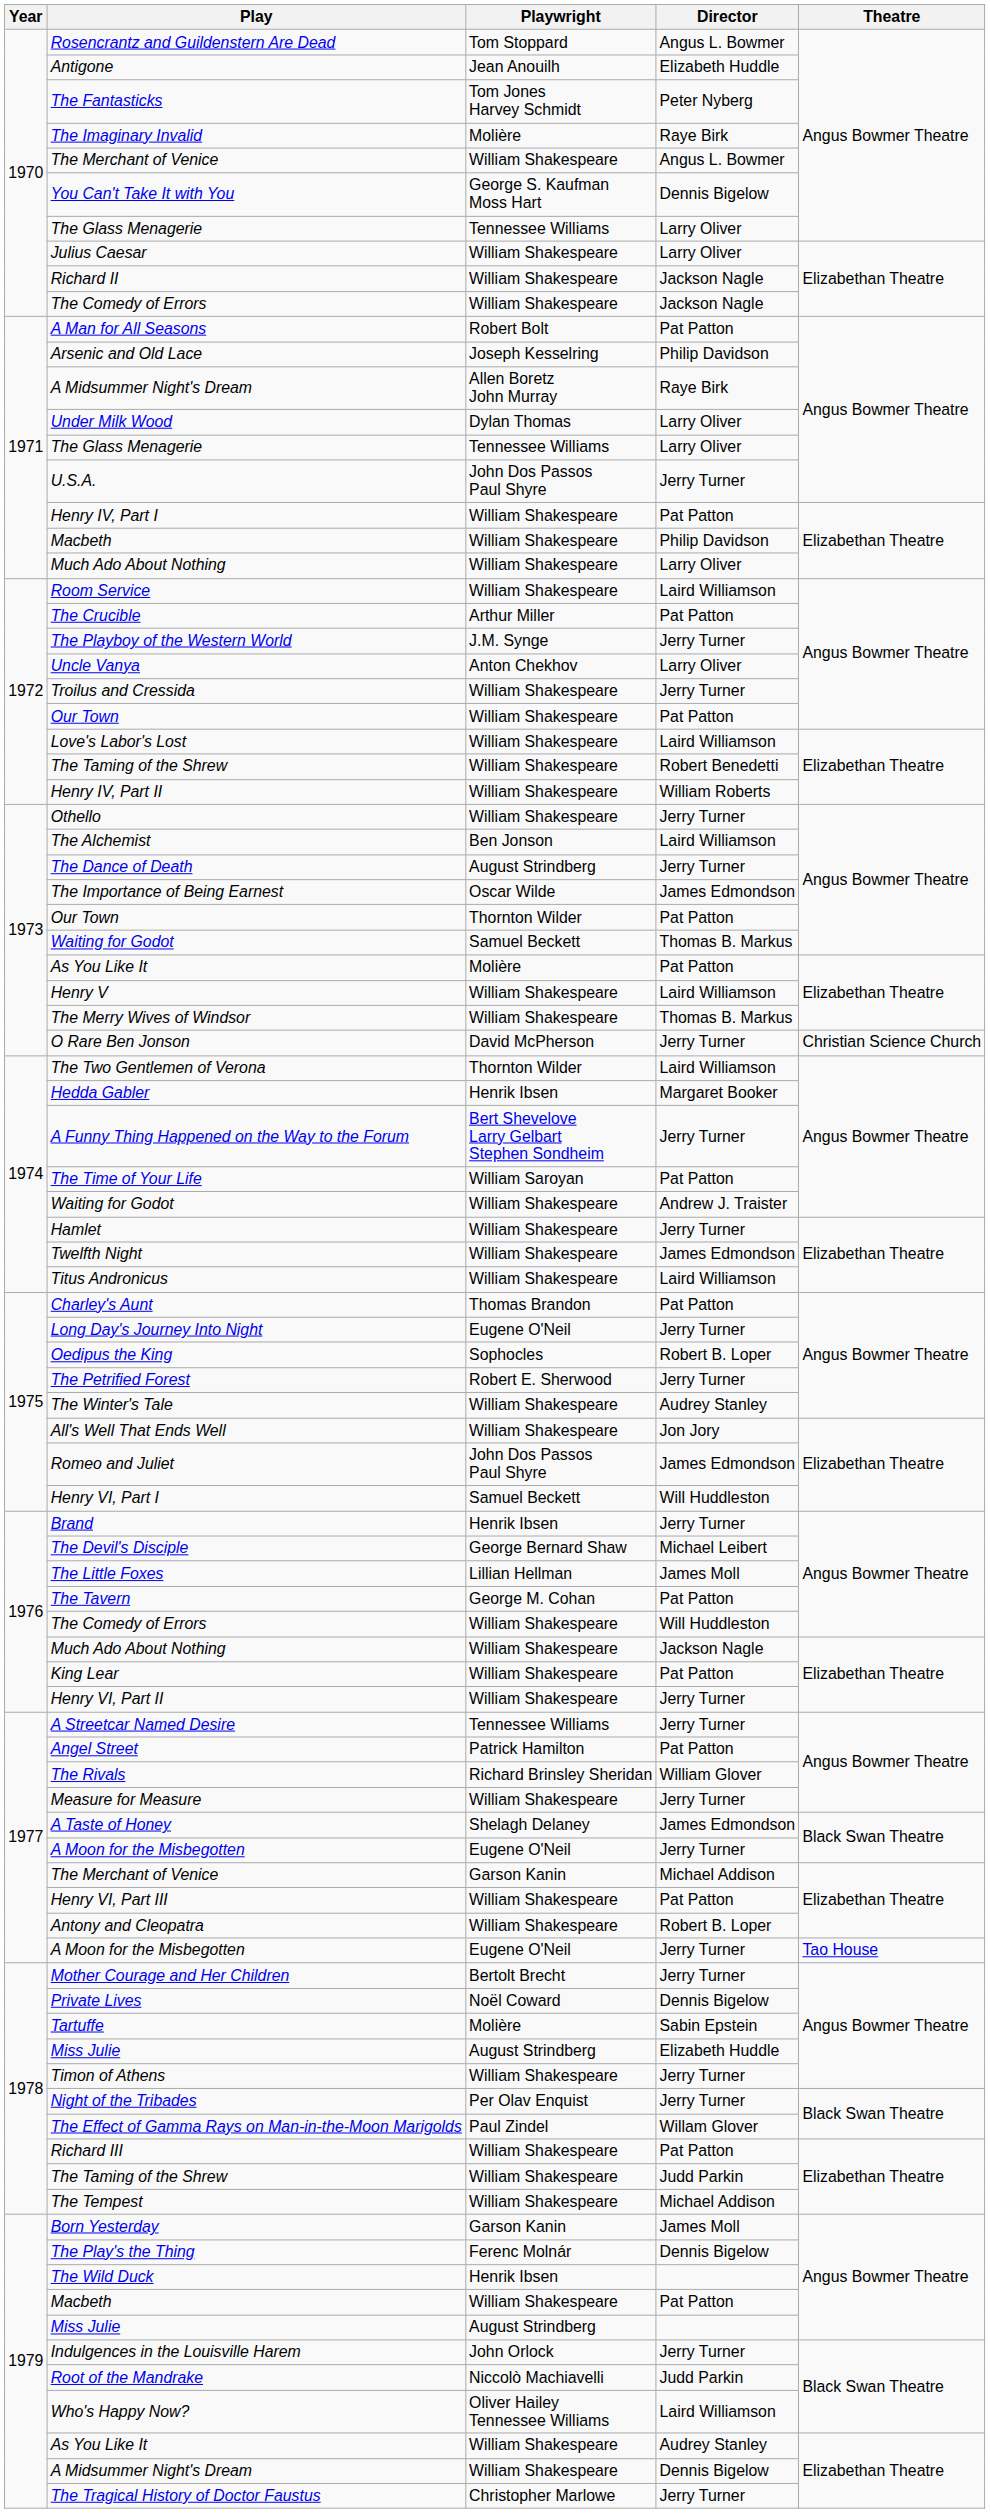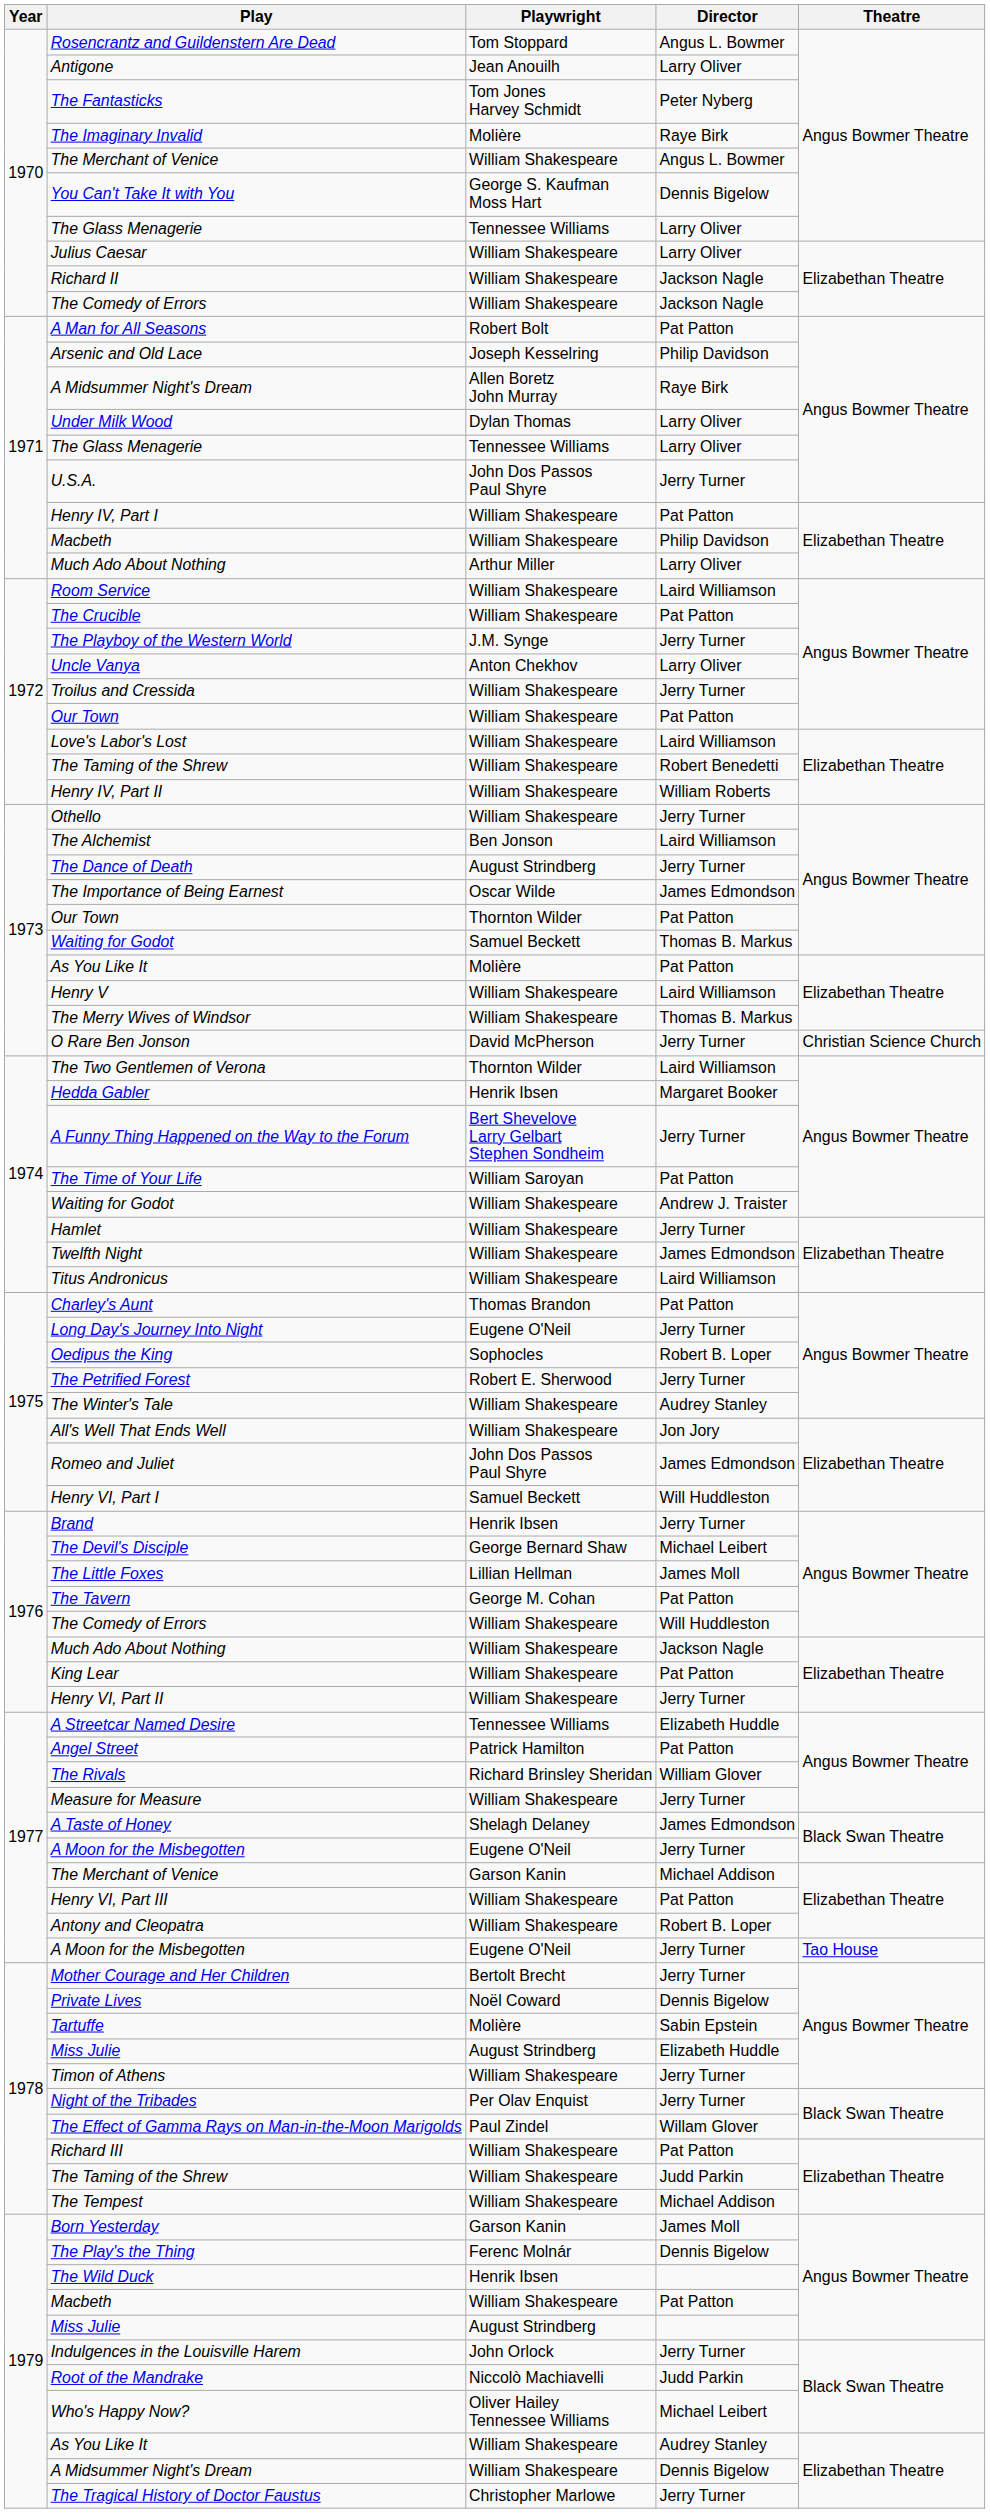Antigone | Director: Elizabeth Huddle -> Larry Oliver
1971 / Much Ado About Nothing | Playwright: William Shakespeare -> Arthur Miller
The Crucible | Playwright: Arthur Miller -> William Shakespeare
A Streetcar Named Desire | Director: Jerry Turner -> Elizabeth Huddle
Who's Happy Now? | Director: Laird Williamson -> Michael Leibert
